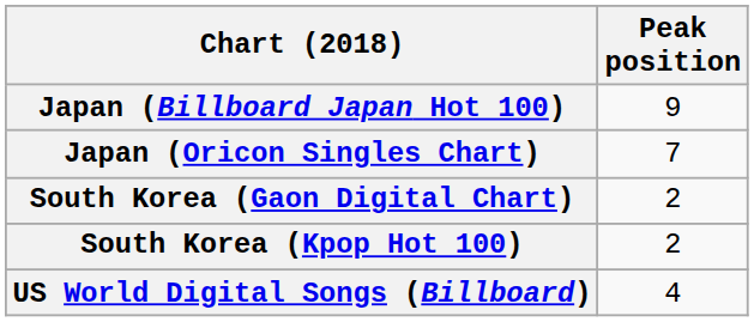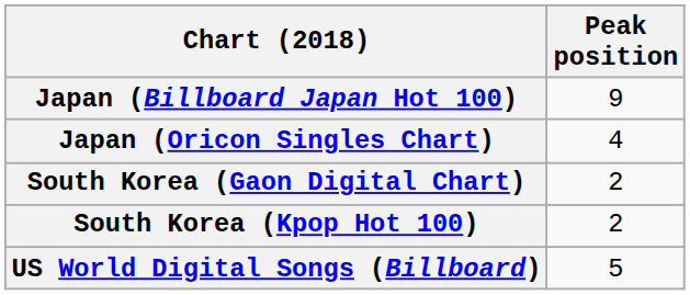Japan (Oricon Singles Chart) | Peak position: 7 -> 4
US World Digital Songs (Billboard) | Peak position: 4 -> 5
